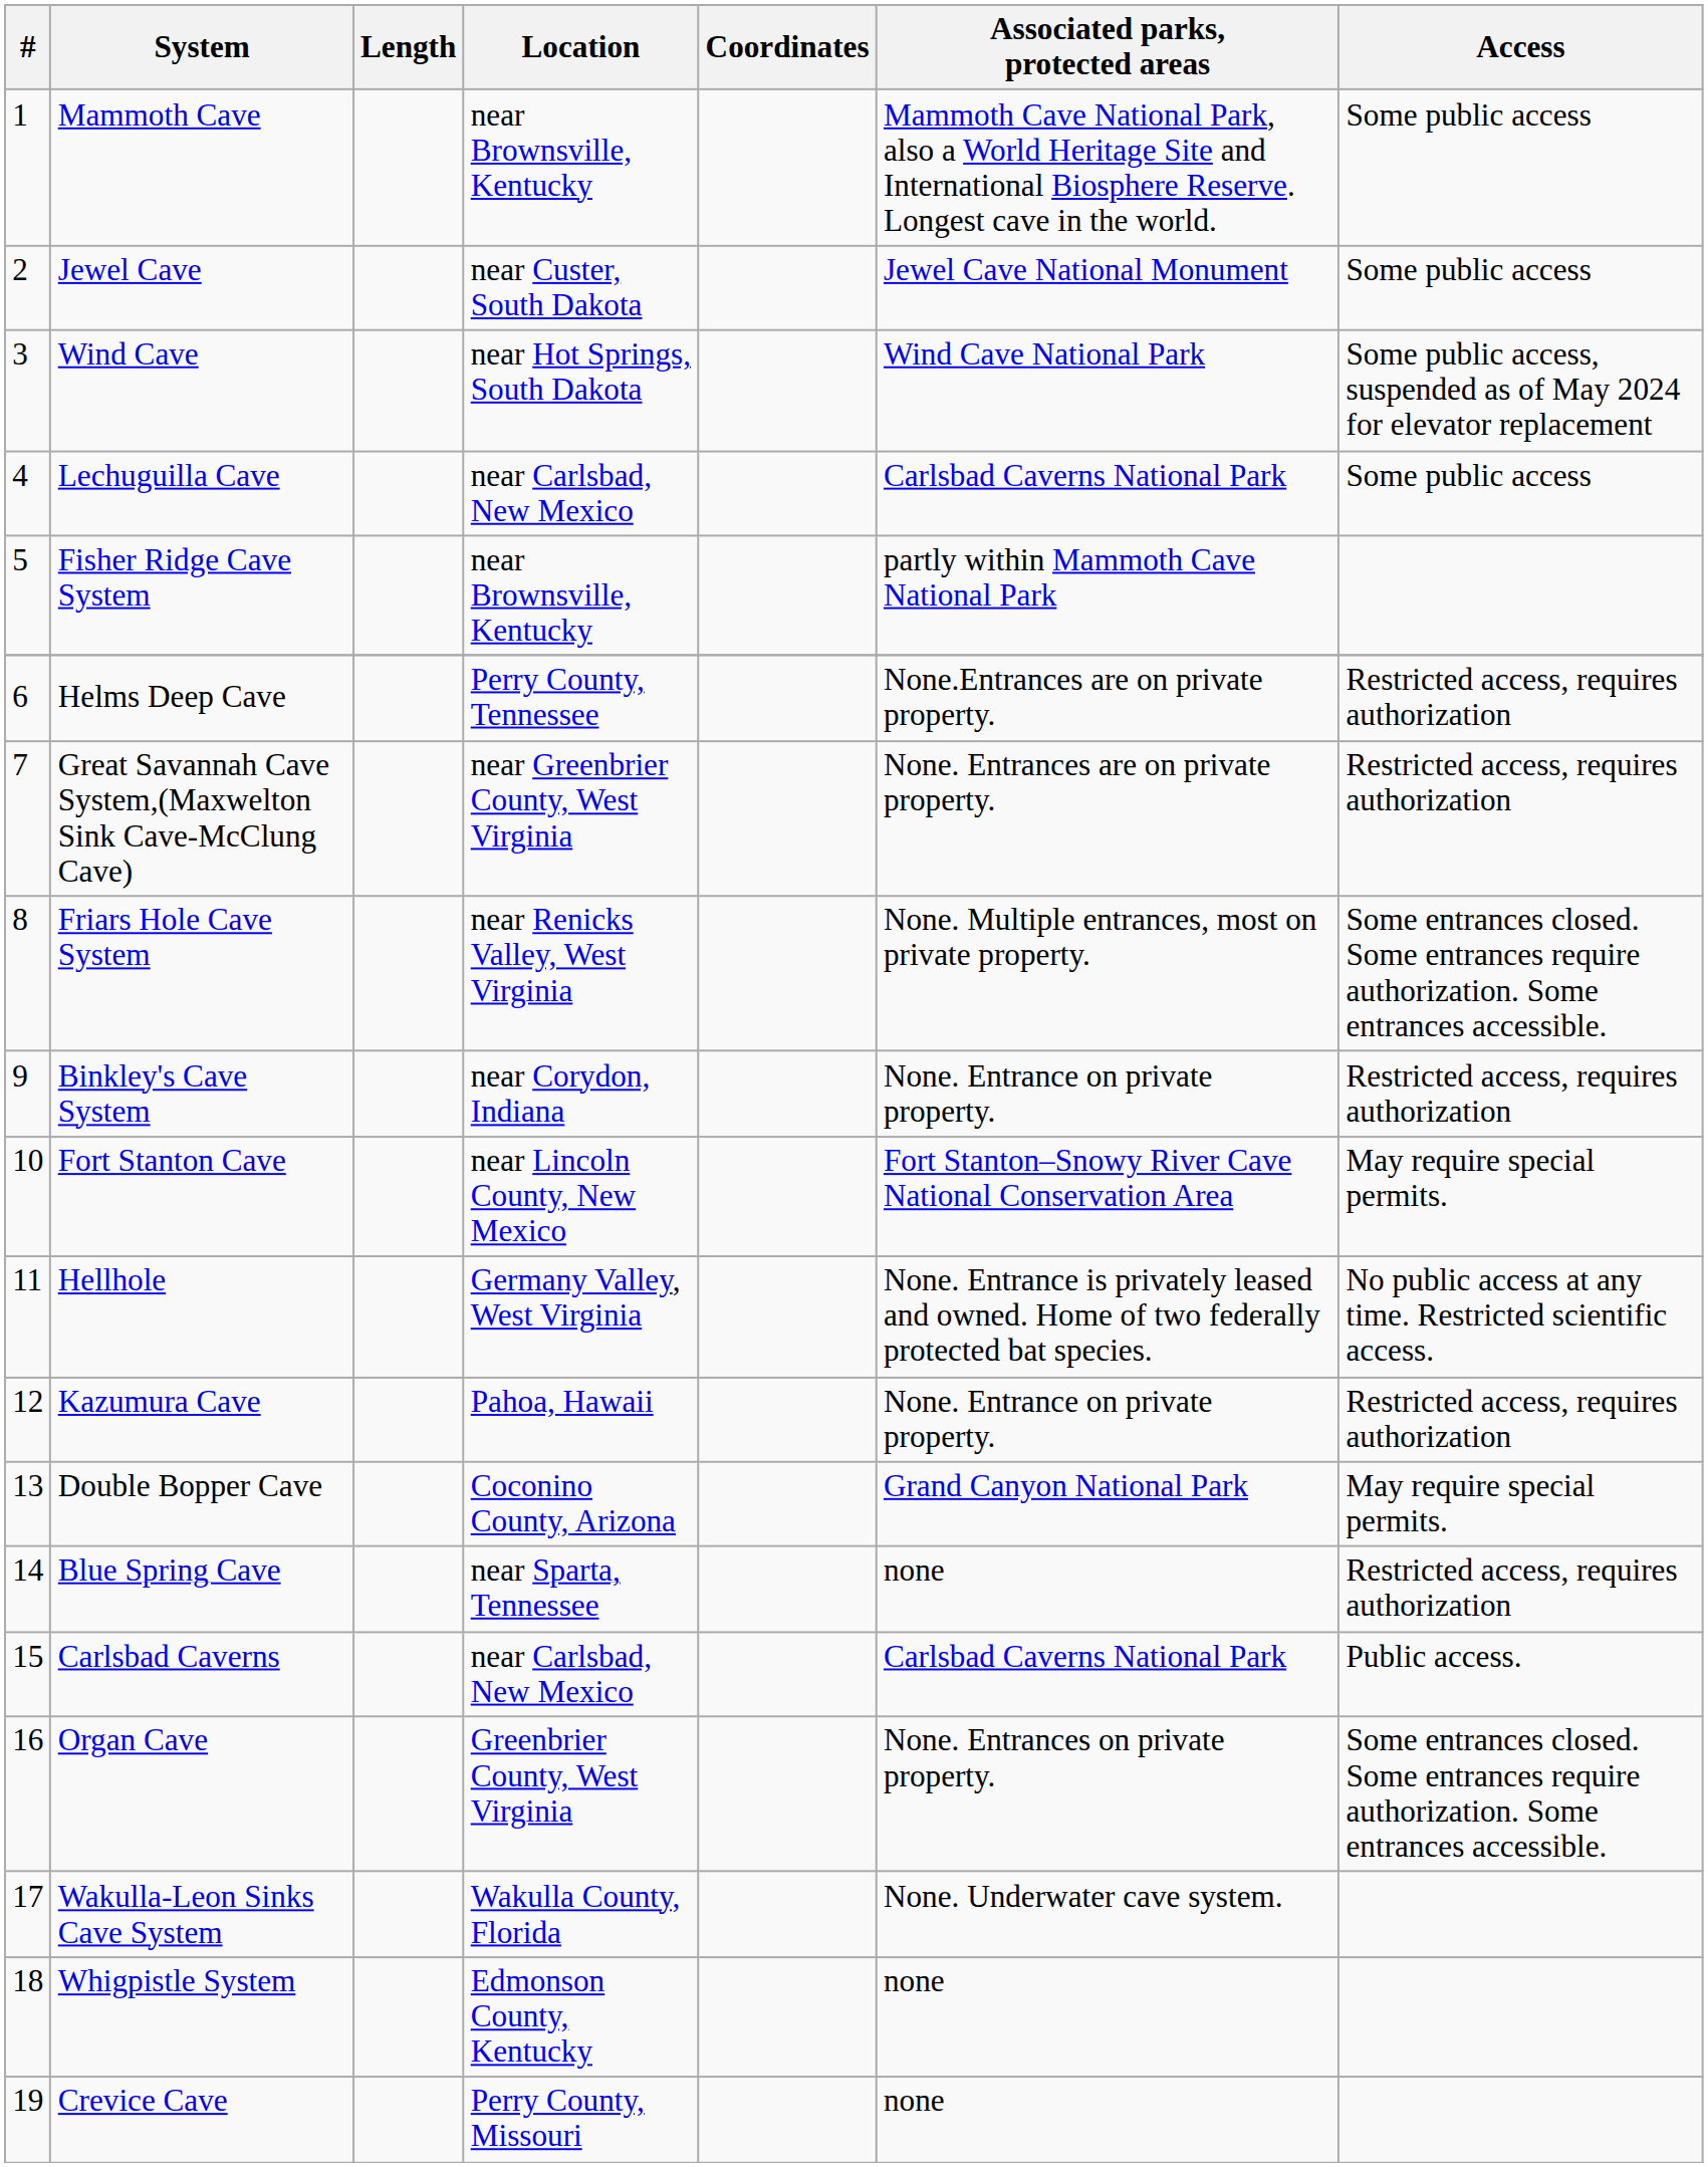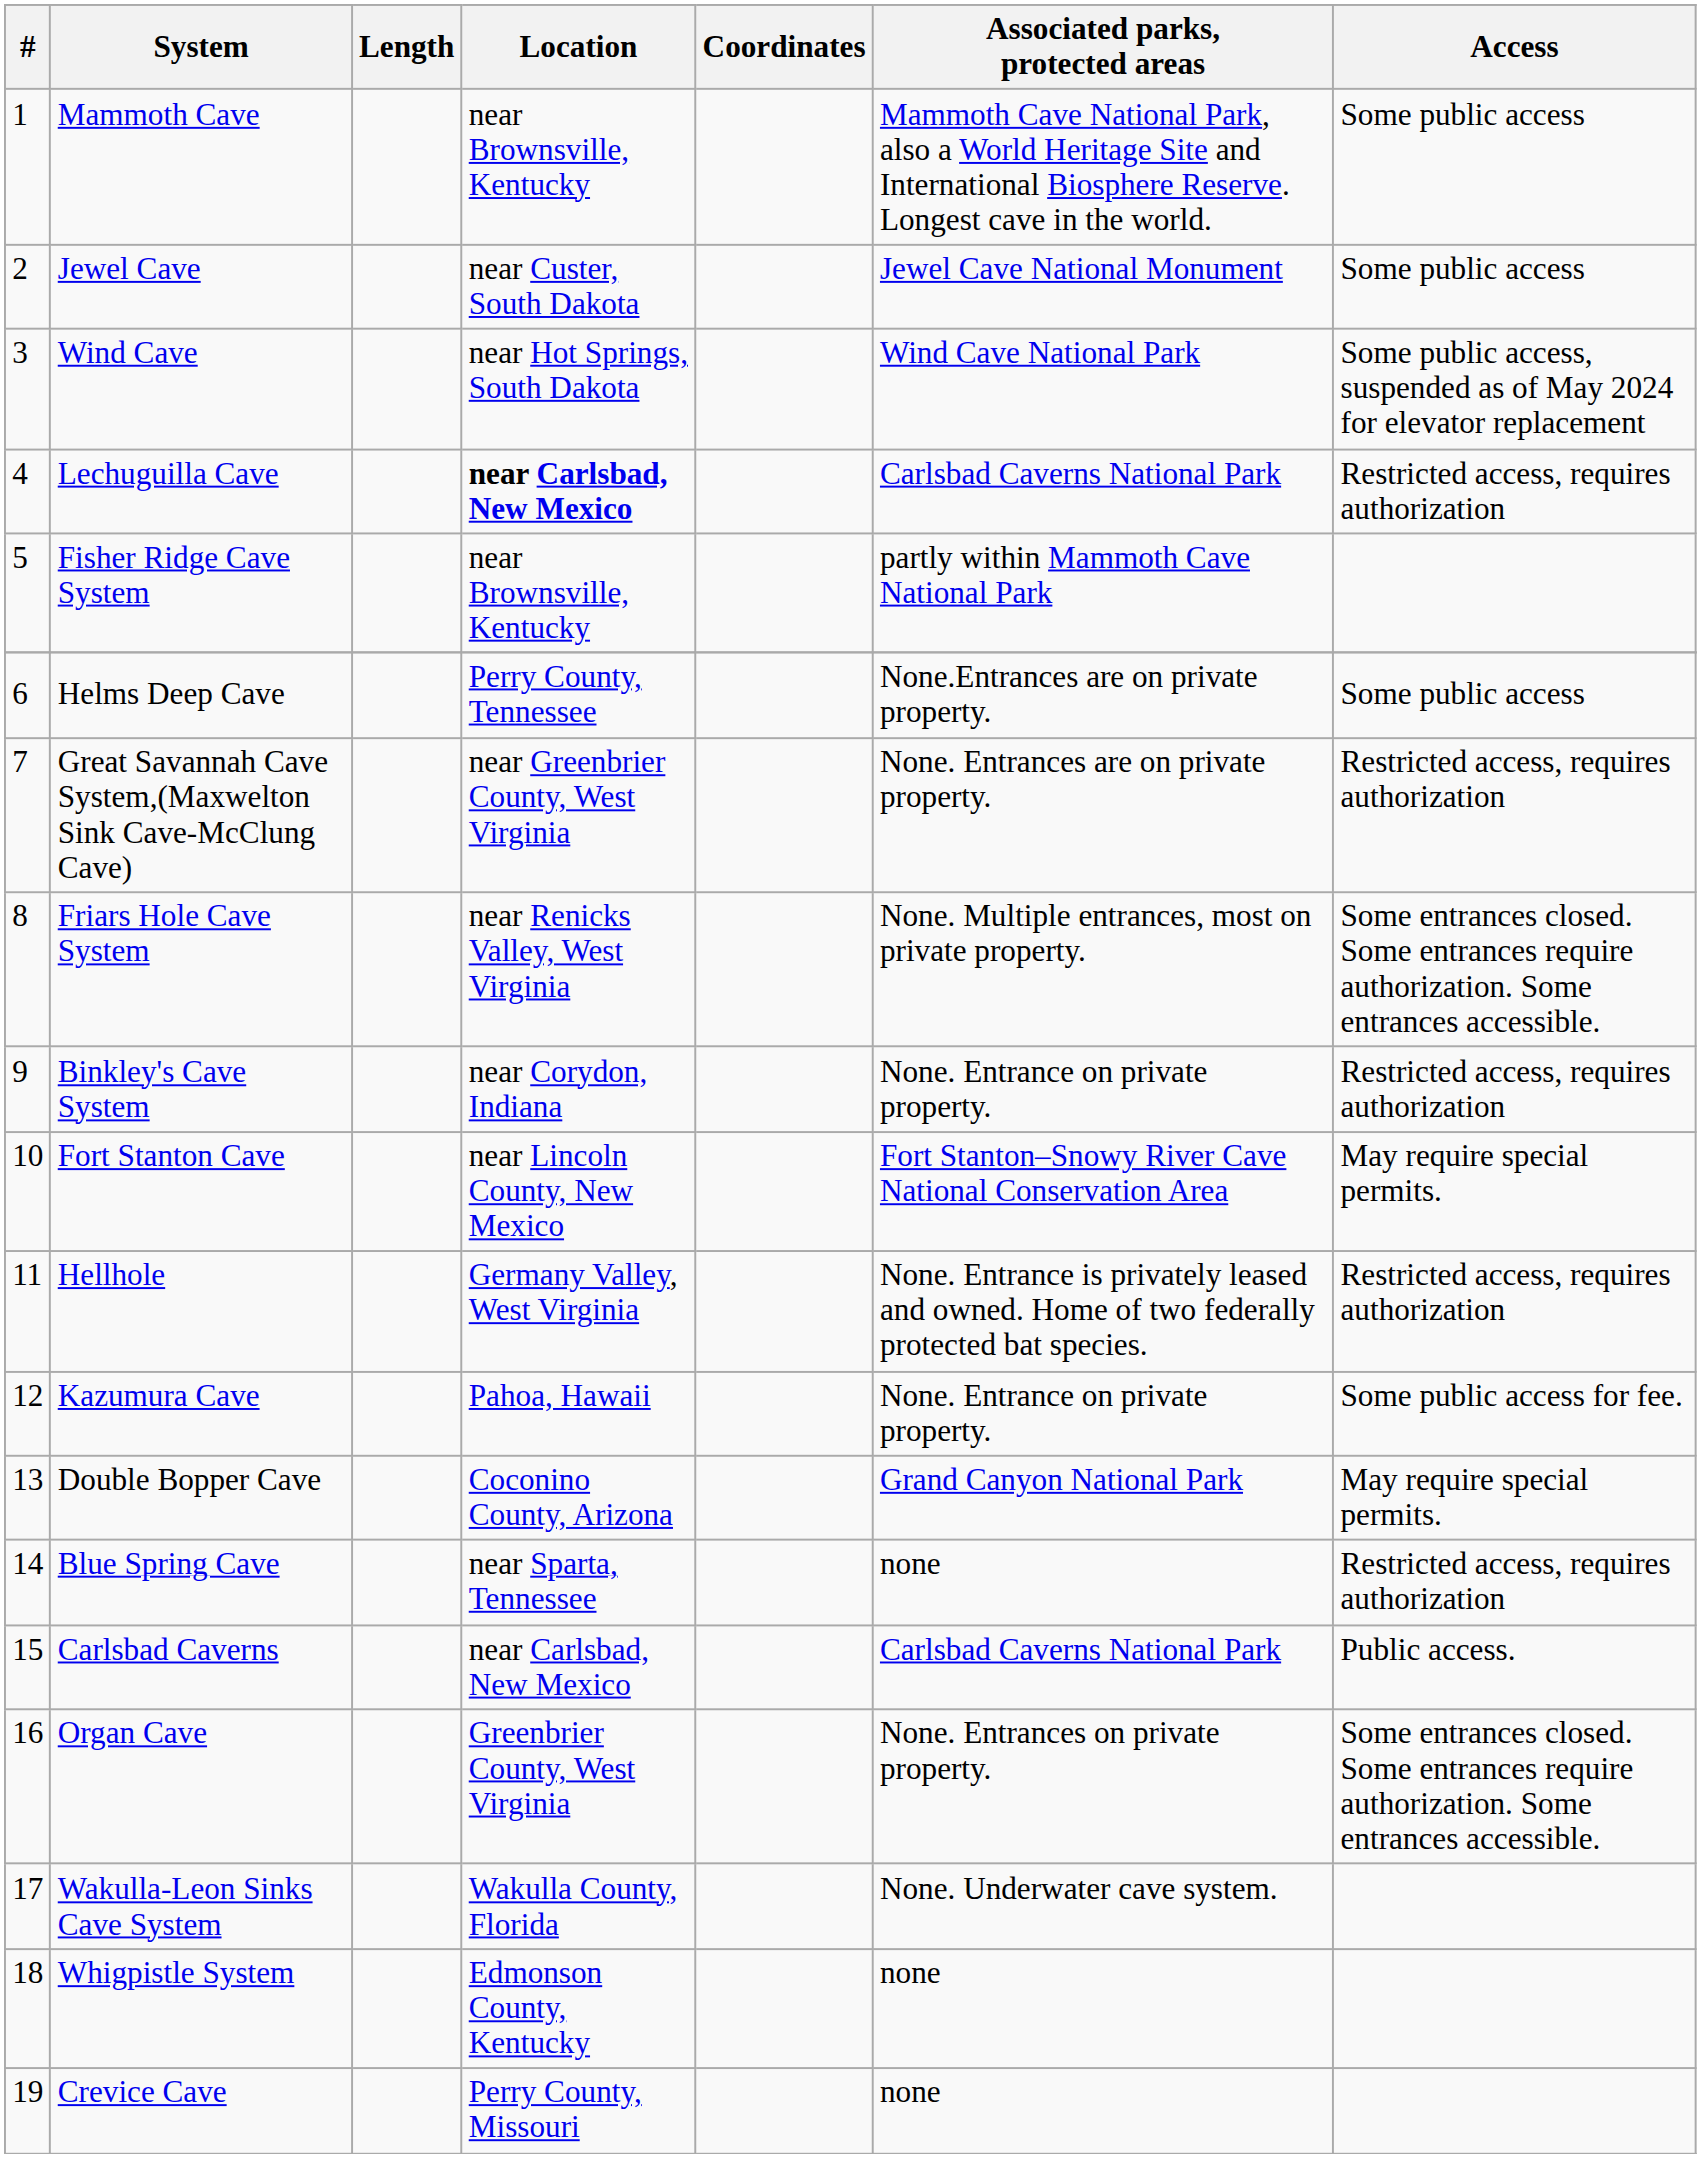Lechuguilla Cave | Location: normal -> bold
Lechuguilla Cave | Access: Some public access -> Restricted access, requires authorization
Helms Deep Cave | Access: Restricted access, requires authorization -> Some public access
Hellhole | Access: No public access at any time. Restricted scientific access. -> Restricted access, requires authorization
Kazumura Cave | Access: Restricted access, requires authorization -> Some public access for fee.
